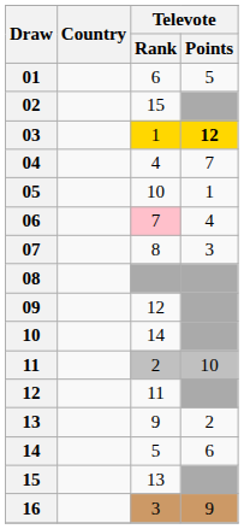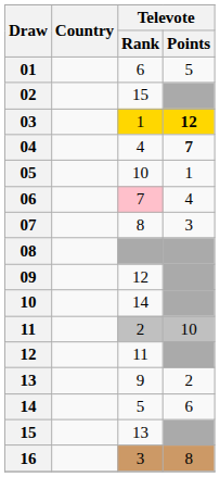04 | Televote / Points: normal -> bold
16 | Televote / Points: 9 -> 8
